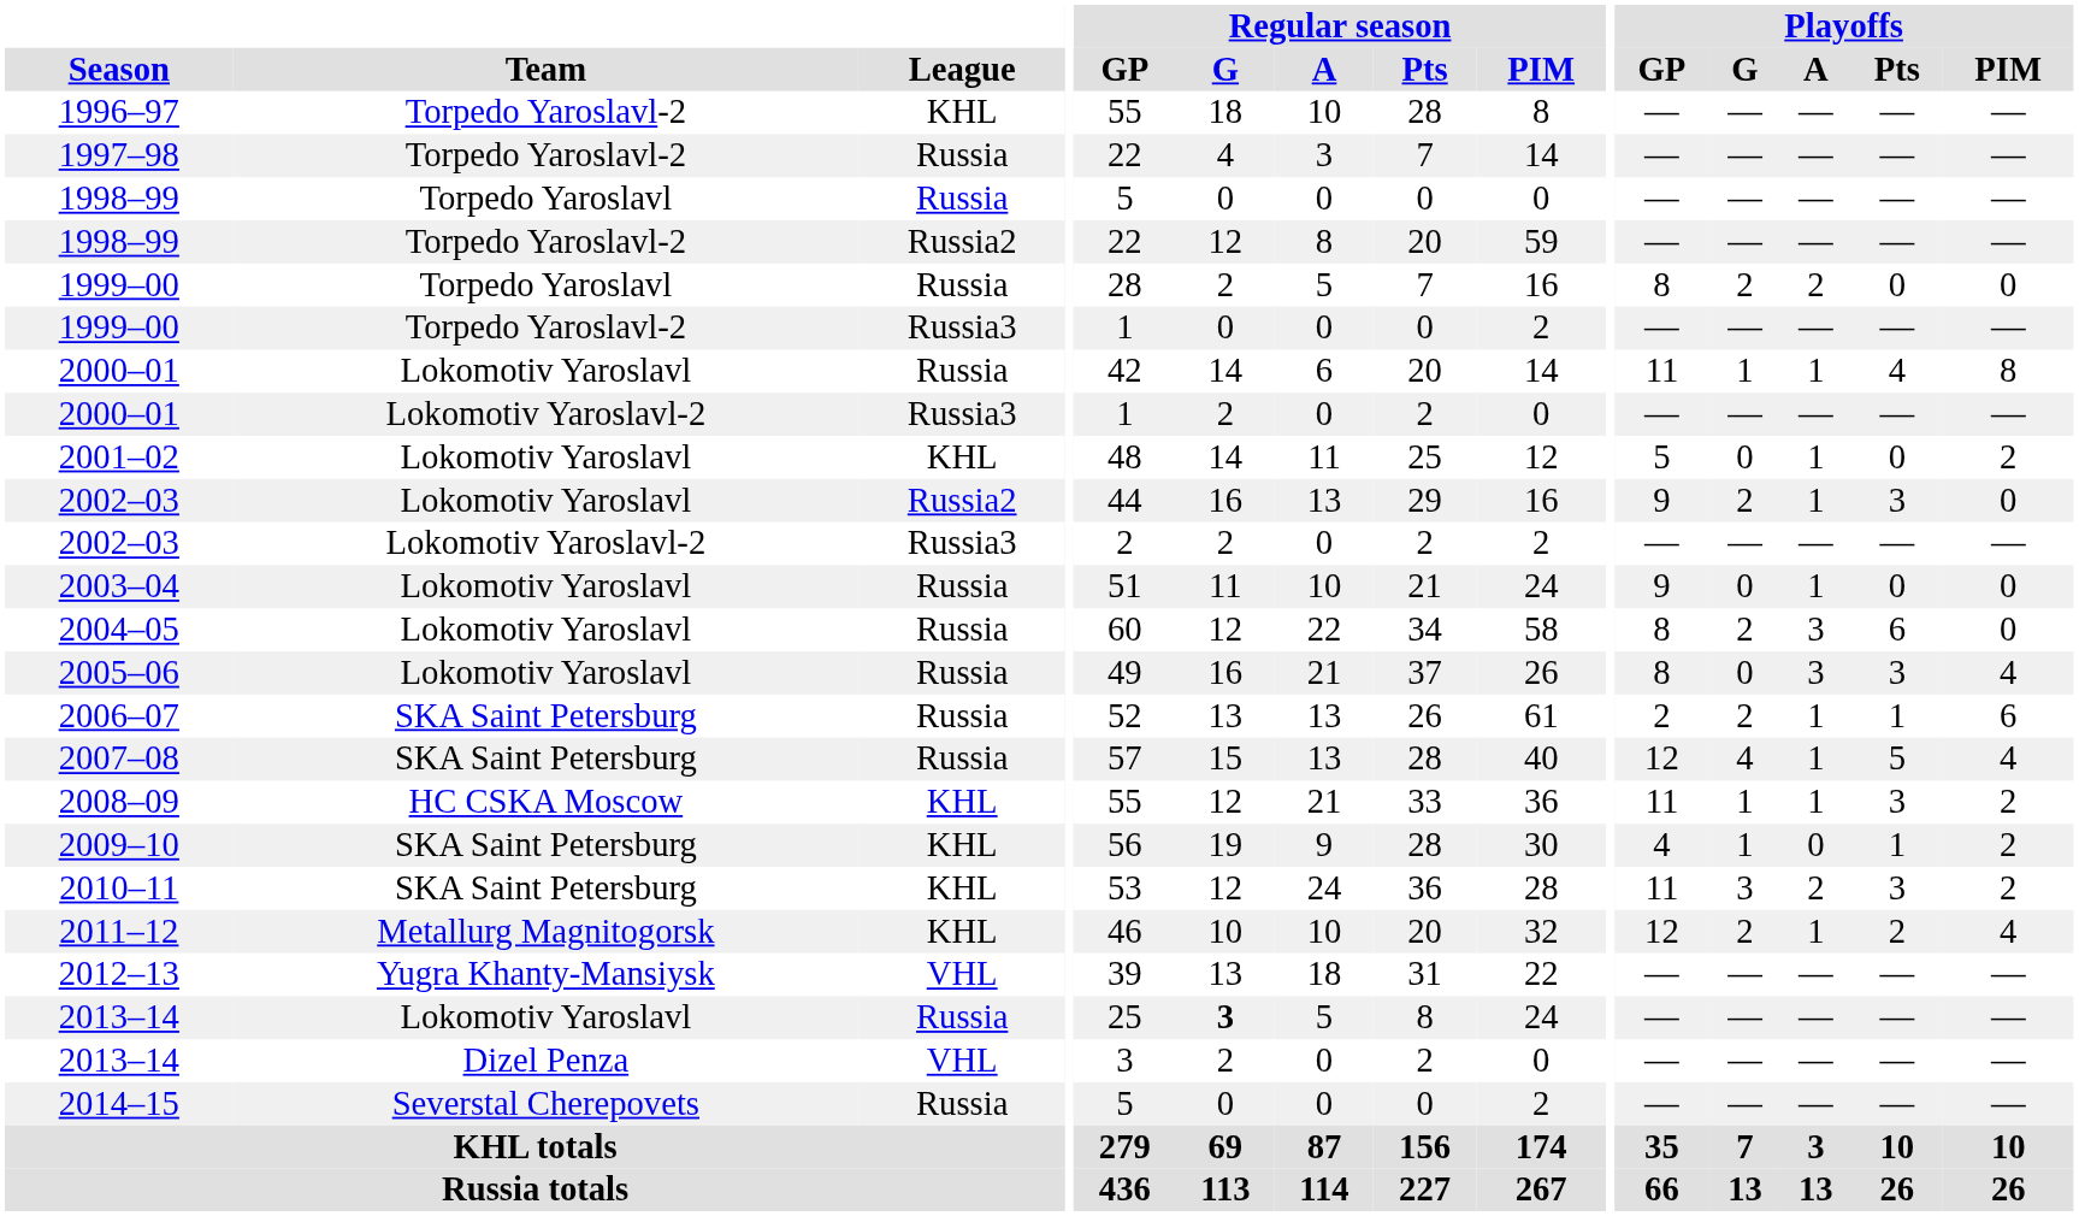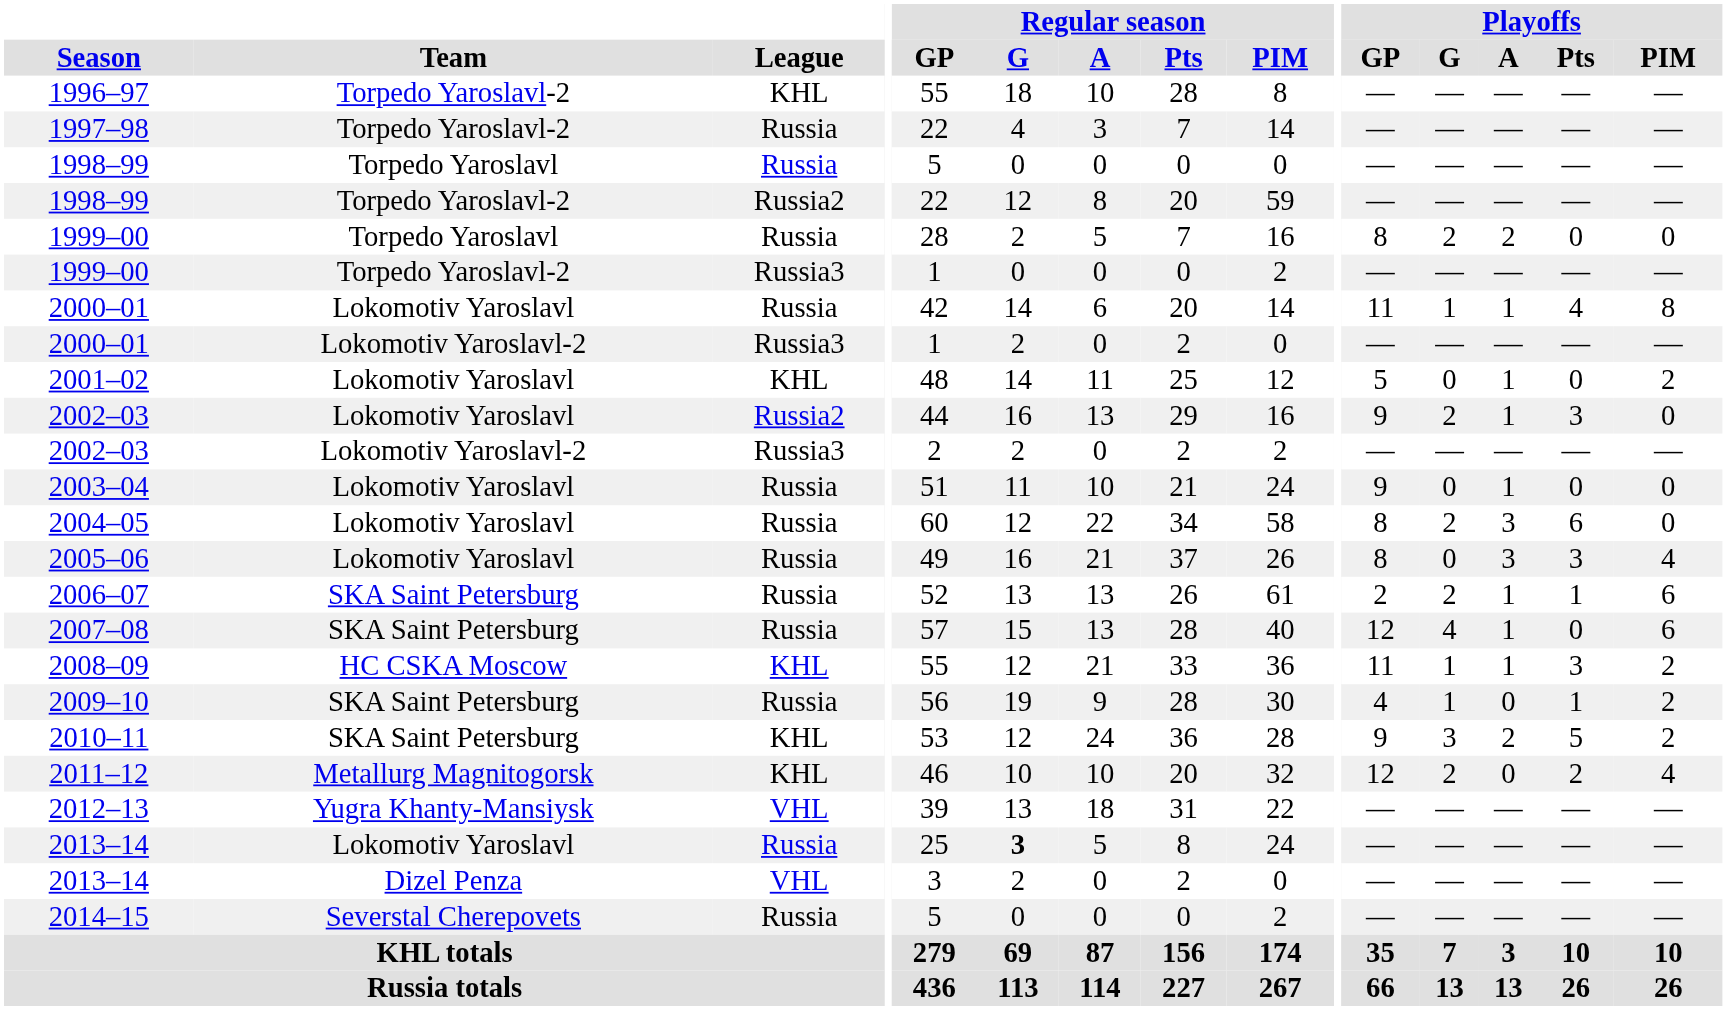2007–08 | Playoffs / Pts: 5 -> 0
2007–08 | Playoffs / PIM: 4 -> 6
2009–10 | League: KHL -> Russia
2010–11 | Playoffs / GP: 11 -> 9
2010–11 | Playoffs / Pts: 3 -> 5
2011–12 | Playoffs / A: 1 -> 0
